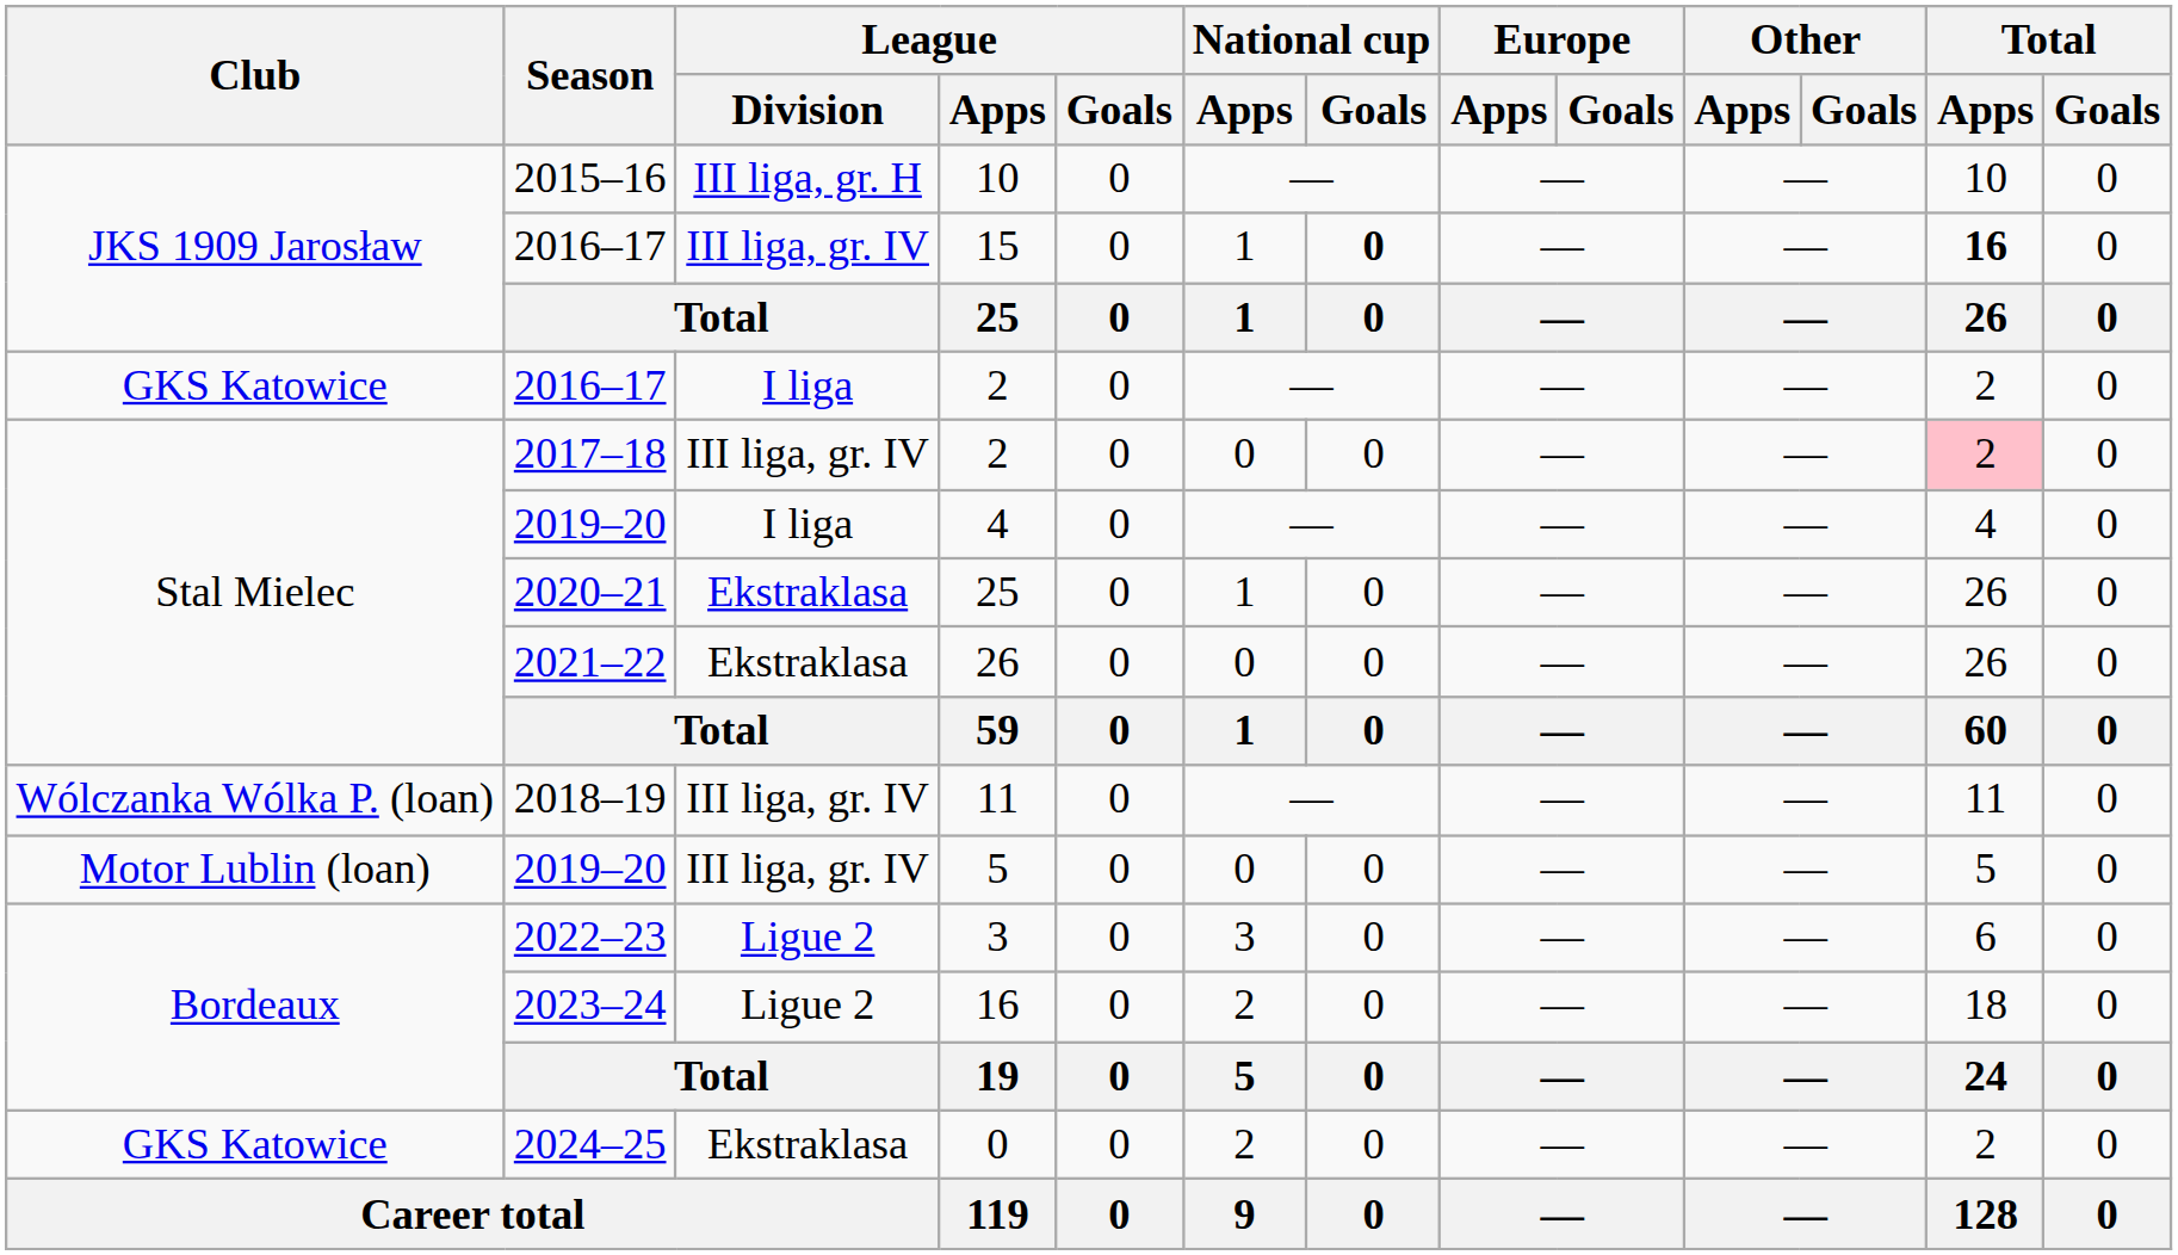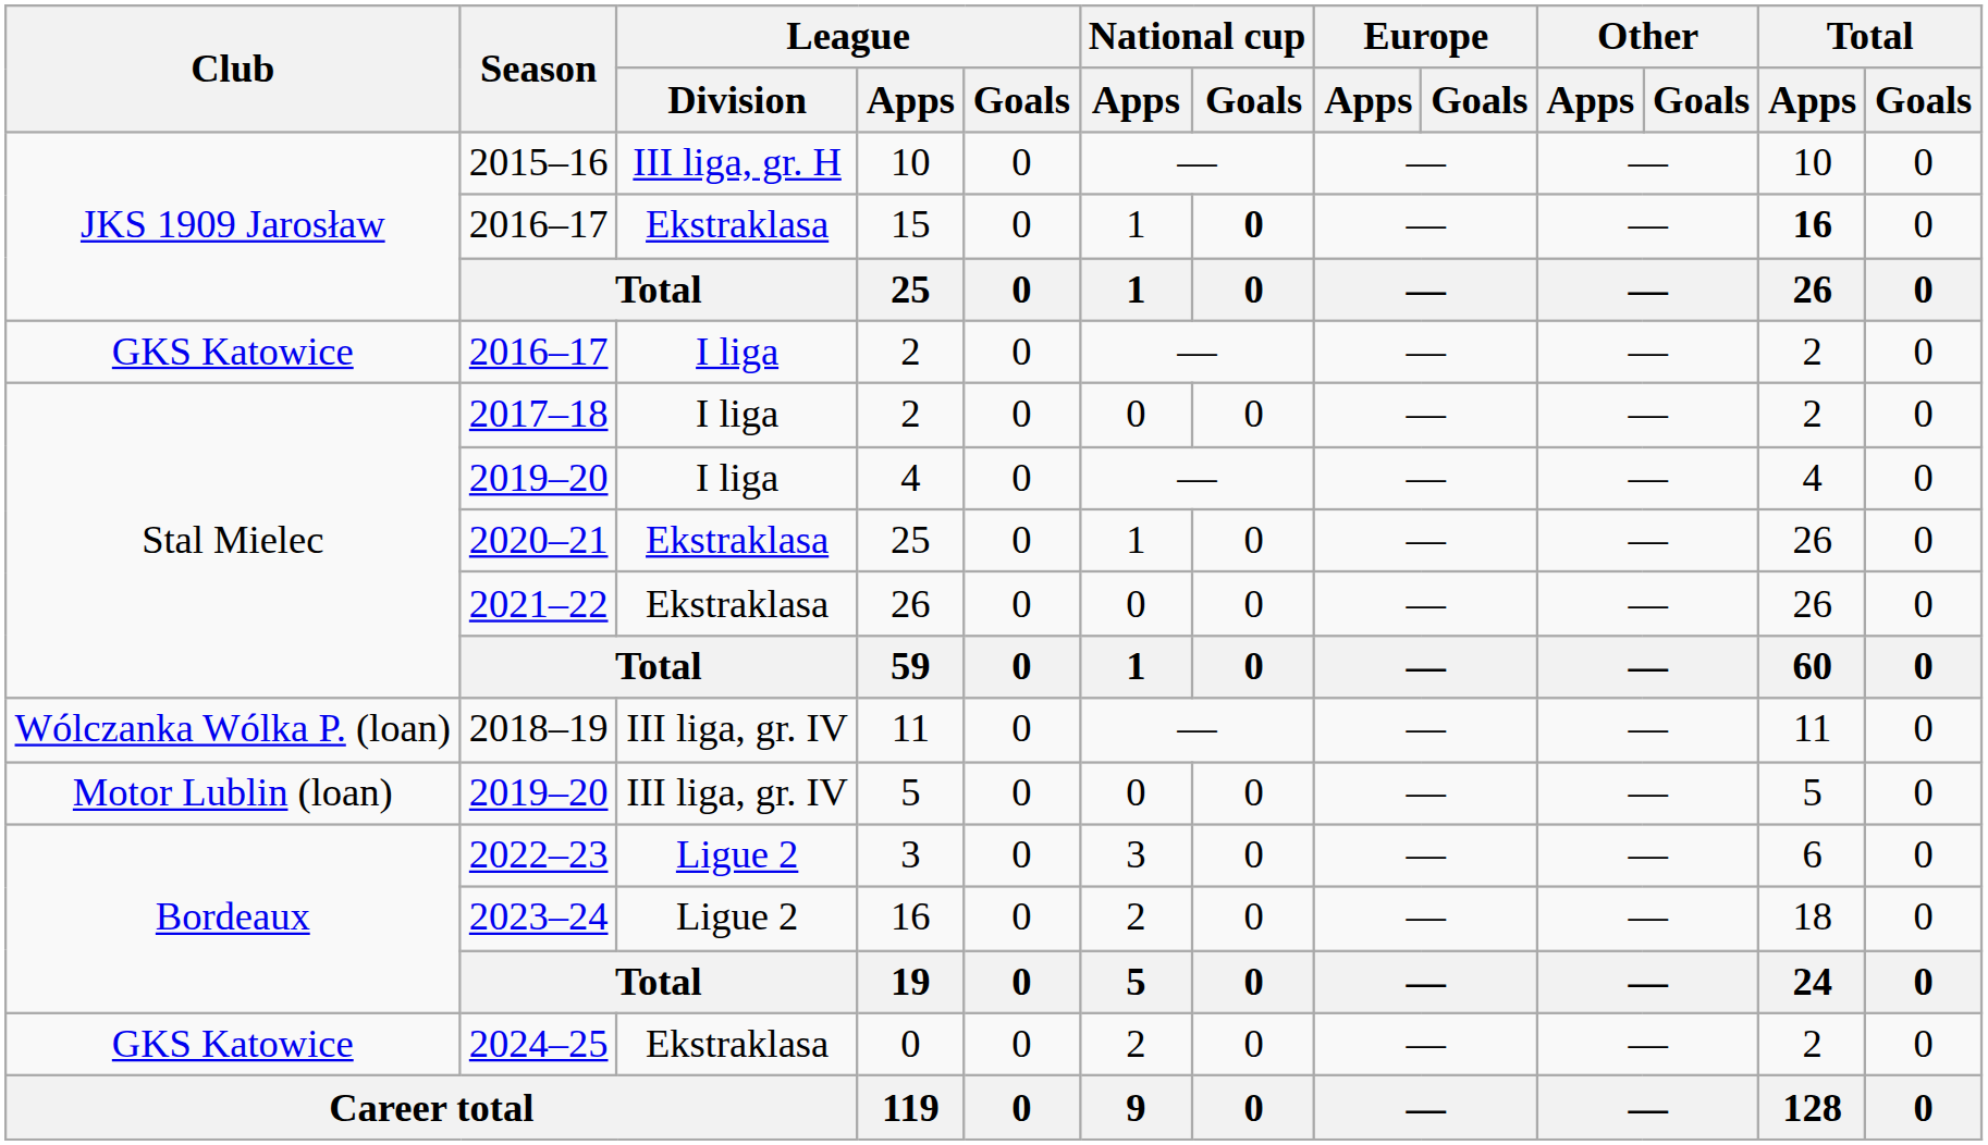15 | League / Division: III liga, gr. IV -> Ekstraklasa
2017–18 / 2 | League / Division: III liga, gr. IV -> I liga
2017–18 / 2 | Total / Apps: pink background -> no background
